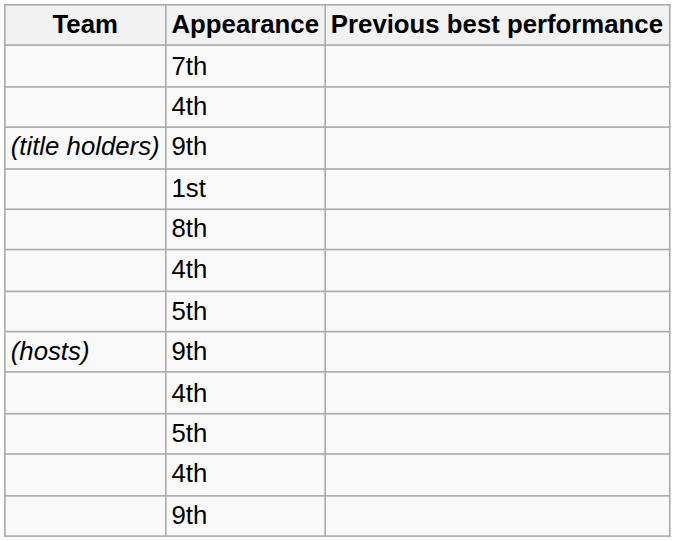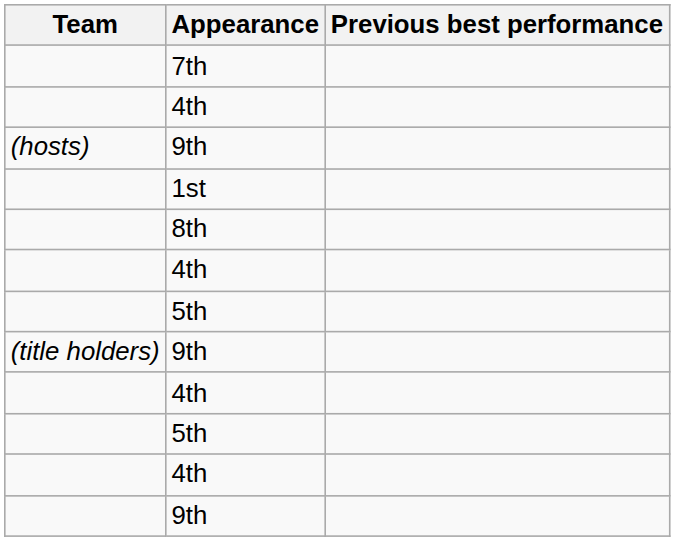rows swapped: (hosts) / 9th <-> (title holders) / 9th
